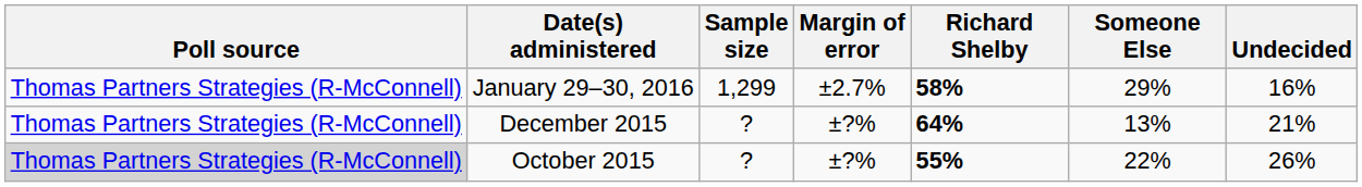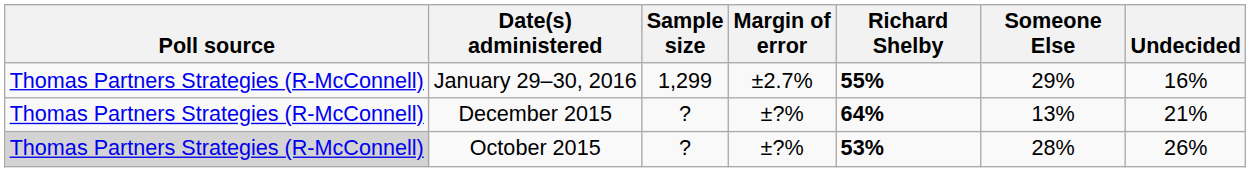January 29–30, 2016 | Richard Shelby: 58% -> 55%
October 2015 | Richard Shelby: 55% -> 53%
October 2015 | Someone Else: 22% -> 28%
